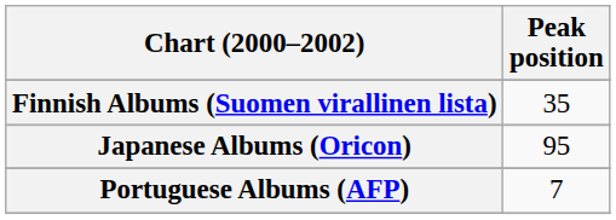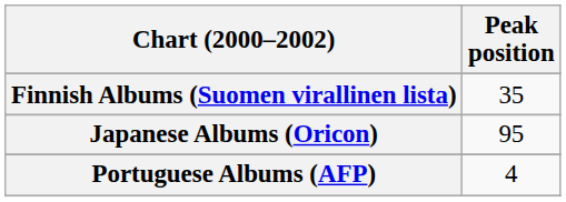Portuguese Albums (AFP) | Peak position: 7 -> 4
